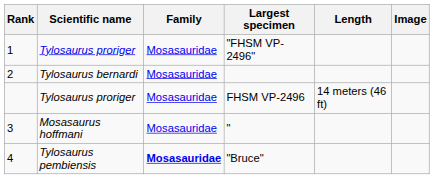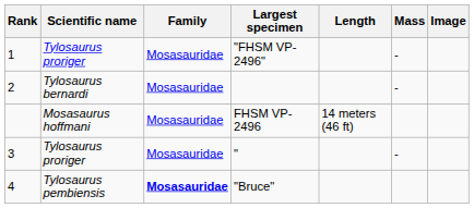+ column: Mass | - | - | -
FHSM VP-2496 | Scientific name: Tylosaurus proriger -> Mosasaurus hoffmani
" | Scientific name: Mosasaurus hoffmani -> Tylosaurus proriger
